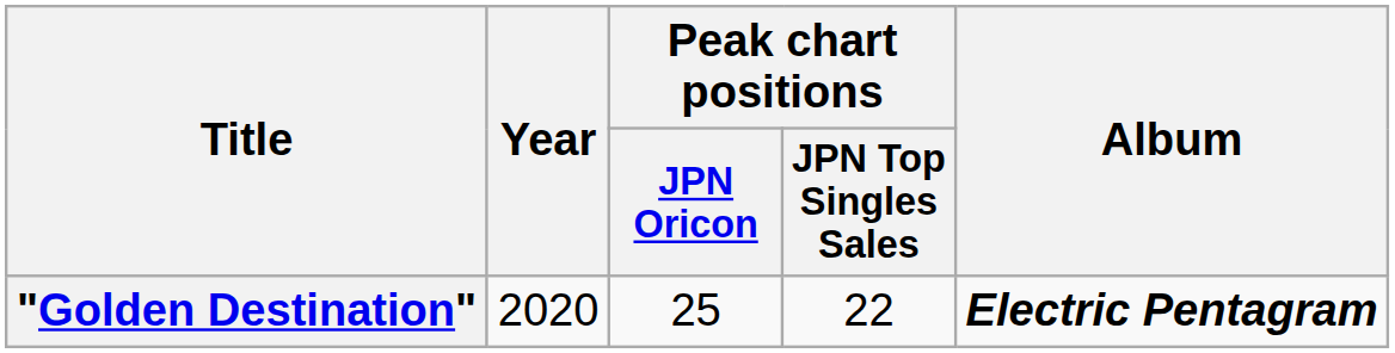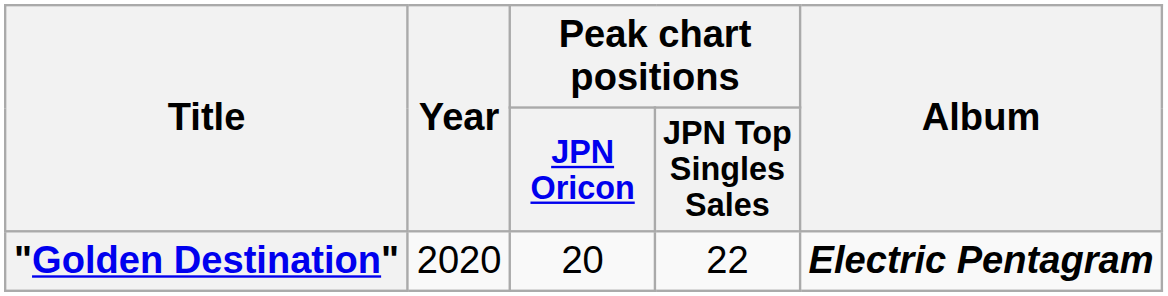"Golden Destination" | Peak chart positions / JPN Oricon: 25 -> 20
